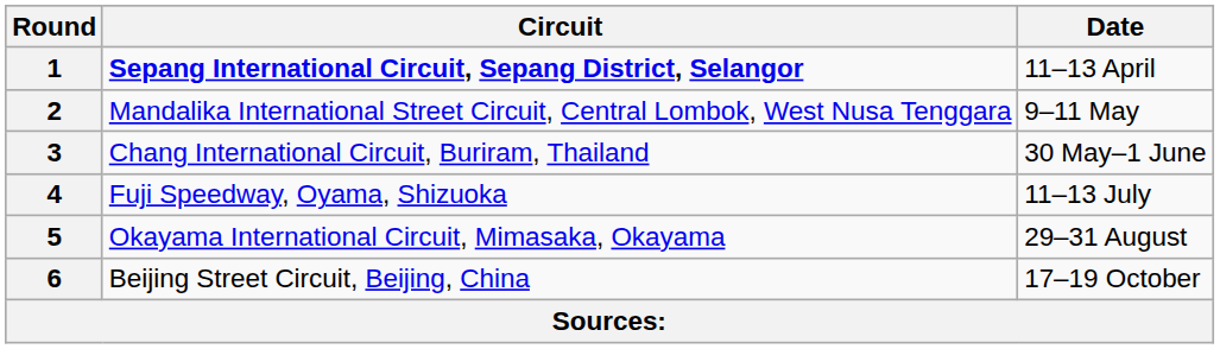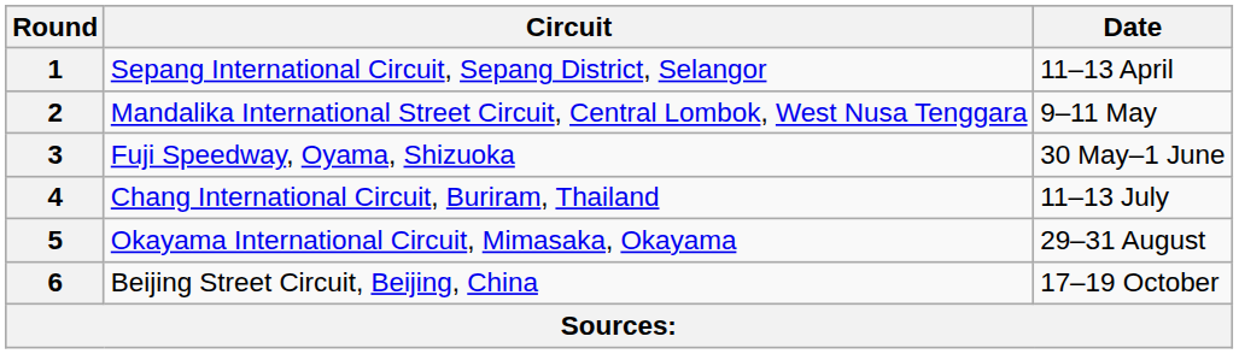1 | Circuit: bold -> normal
3 | Circuit: Chang International Circuit, Buriram, Thailand -> Fuji Speedway, Oyama, Shizuoka
4 | Circuit: Fuji Speedway, Oyama, Shizuoka -> Chang International Circuit, Buriram, Thailand
